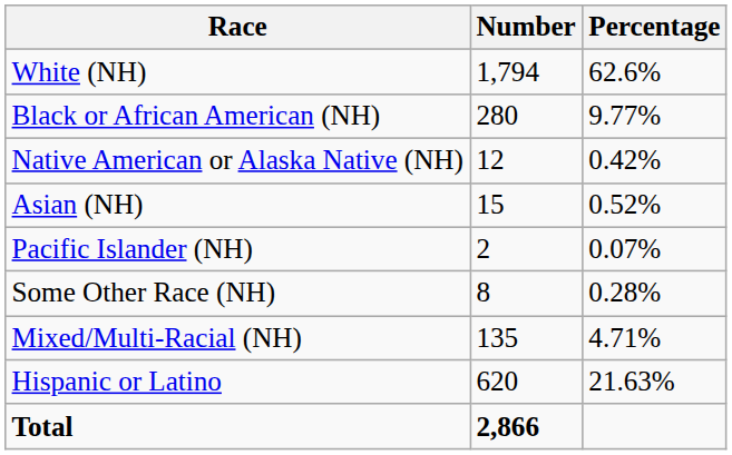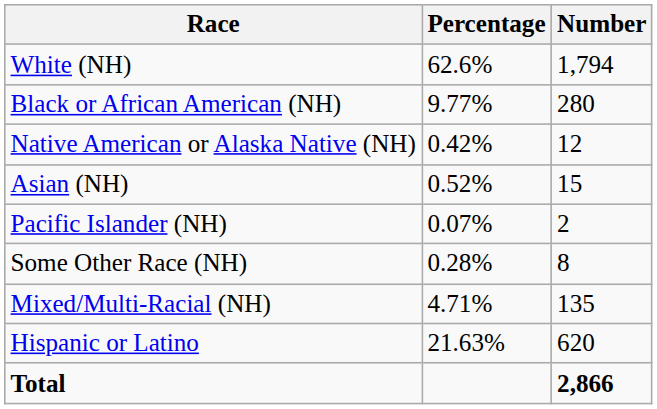columns swapped: Number <-> Percentage
